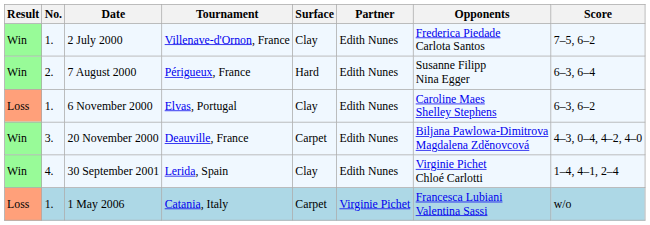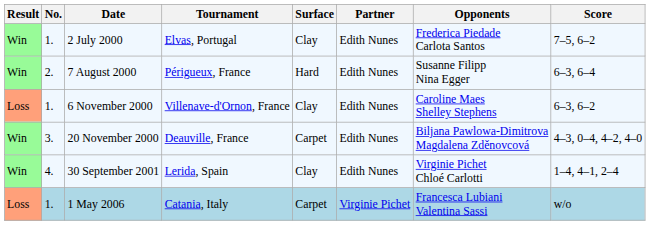2 July 2000 | Tournament: Villenave-d'Ornon, France -> Elvas, Portugal
6 November 2000 | Tournament: Elvas, Portugal -> Villenave-d'Ornon, France
